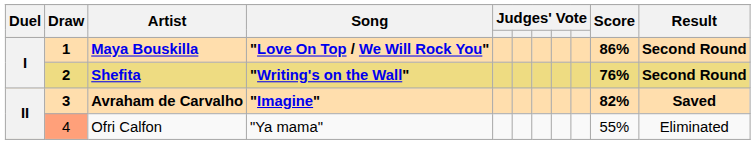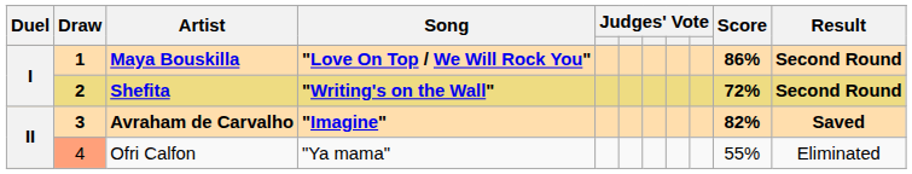Shefita | Score: 76% -> 72%
